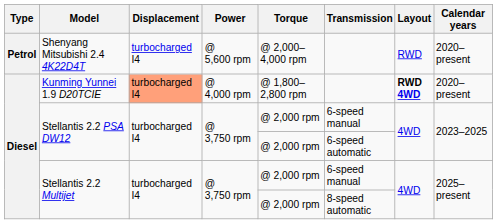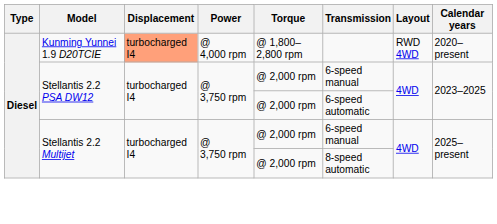- row: Petrol | Shenyang Mitsubishi 2.4 4K22D4T | turbocharged I4 | @ 5,600 rpm | @ 2,000–4,000 rpm | RWD | 2020–present
Kunming Yunnei 1.9 D20TCIE | Layout: bold -> normal
